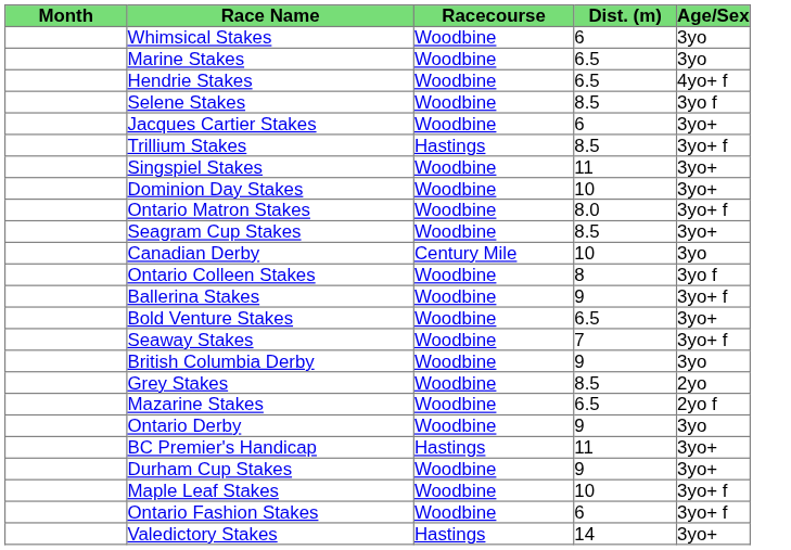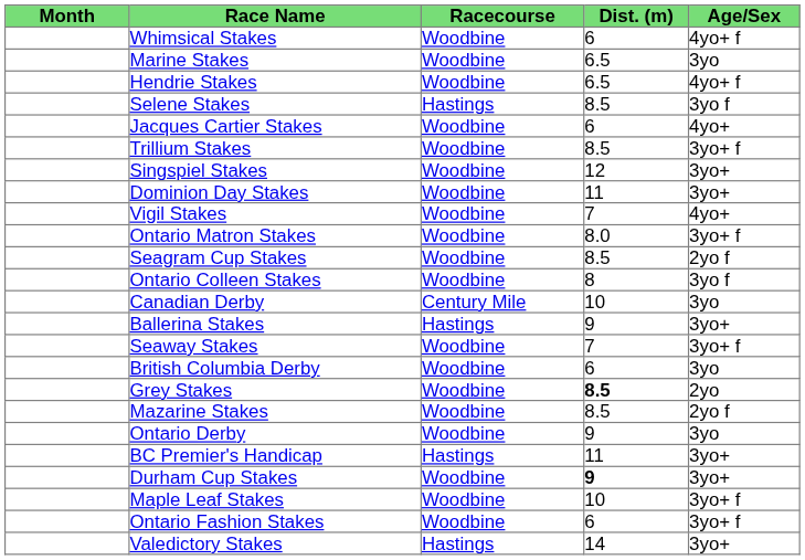Whimsical Stakes | Age/Sex: 3yo -> 4yo+ f
Selene Stakes | Racecourse: Woodbine -> Hastings
Jacques Cartier Stakes | Age/Sex: 3yo+ -> 4yo+
Trillium Stakes | Racecourse: Hastings -> Woodbine
Singspiel Stakes | Dist. (m): 11 -> 12
Dominion Day Stakes | Dist. (m): 10 -> 11
+ row: Vigil Stakes | Woodbine | 7 | 4yo+
Seagram Cup Stakes | Age/Sex: 3yo+ -> 2yo f
rows swapped: Ontario Colleen Stakes <-> Canadian Derby
Ballerina Stakes | Racecourse: Woodbine -> Hastings
Ballerina Stakes | Age/Sex: 3yo+ f -> 3yo+
- row: Bold Venture Stakes | Woodbine | 6.5 | 3yo+
British Columbia Derby | Dist. (m): 9 -> 6
Grey Stakes | Dist. (m): normal -> bold
Mazarine Stakes | Dist. (m): 6.5 -> 8.5
Durham Cup Stakes | Dist. (m): normal -> bold
